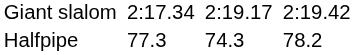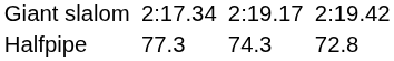Halfpipe | column 7: 78.2 -> 72.8
